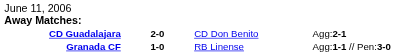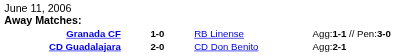rows swapped: Granada CF <-> CD Guadalajara
